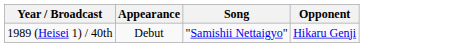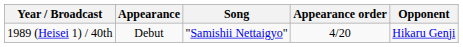+ column: Appearance order | 4/20
